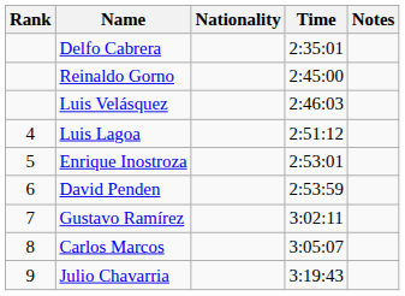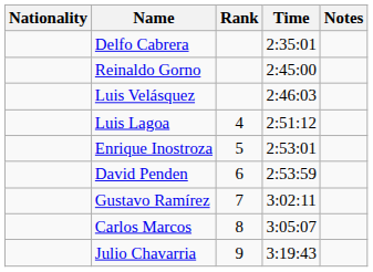columns swapped: Rank <-> Nationality
